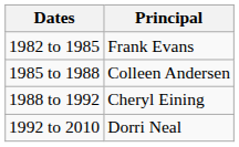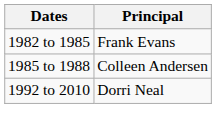- row: 1988 to 1992 | Cheryl Eining
